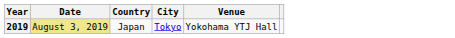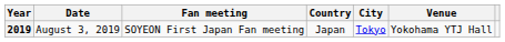+ column: Fan meeting | SOYEON First Japan Fan meeting
2019 | Date: khaki background -> no background
